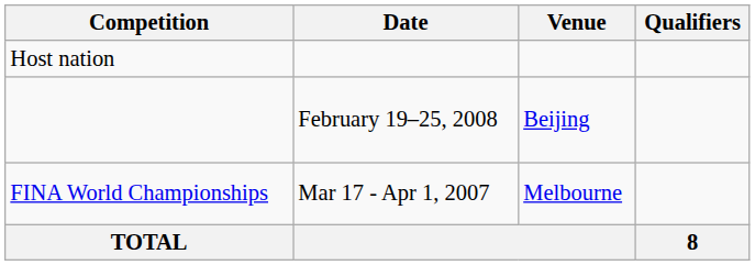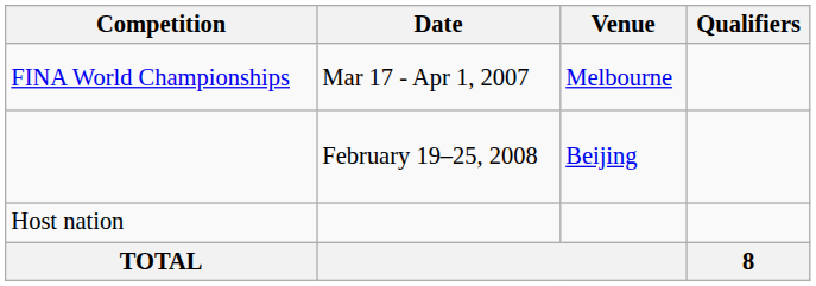rows swapped: FINA World Championships <-> Host nation
